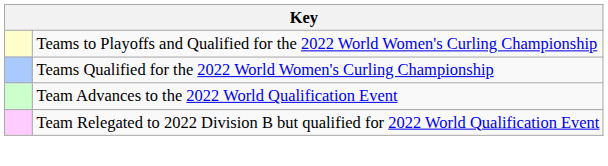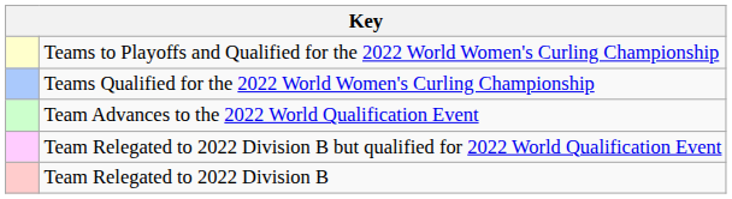+ row: Team Relegated to 2022 Division B
